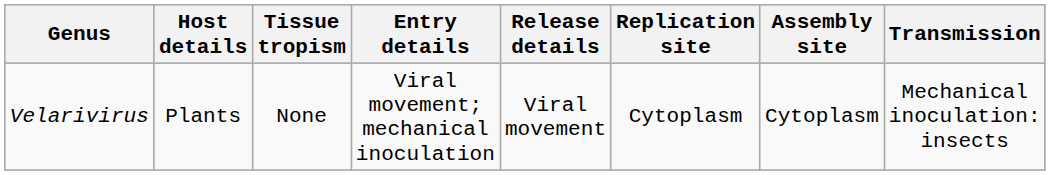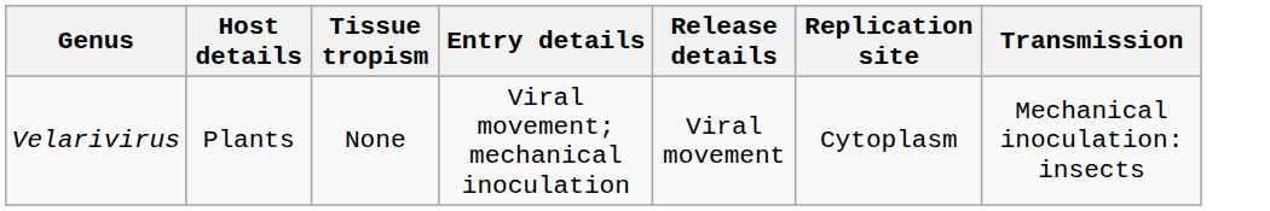- column: Assembly site | Cytoplasm
